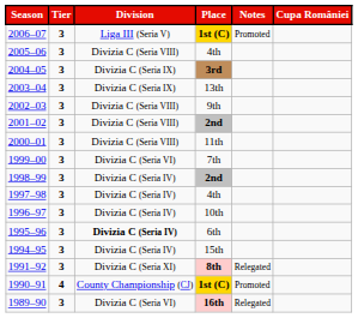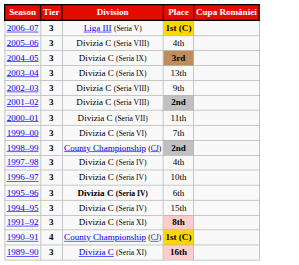- column: Notes | Promoted | Relegated | Promoted | Relegated
2000–01 | Division: Divizia C (Seria VIII) -> Divizia C (Seria VII)
1998–99 | Division: Divizia C (Seria IV) -> County Championship (CJ)
1989–90 | Division: Divizia C (Seria VI) -> Divizia C (Seria XI)
